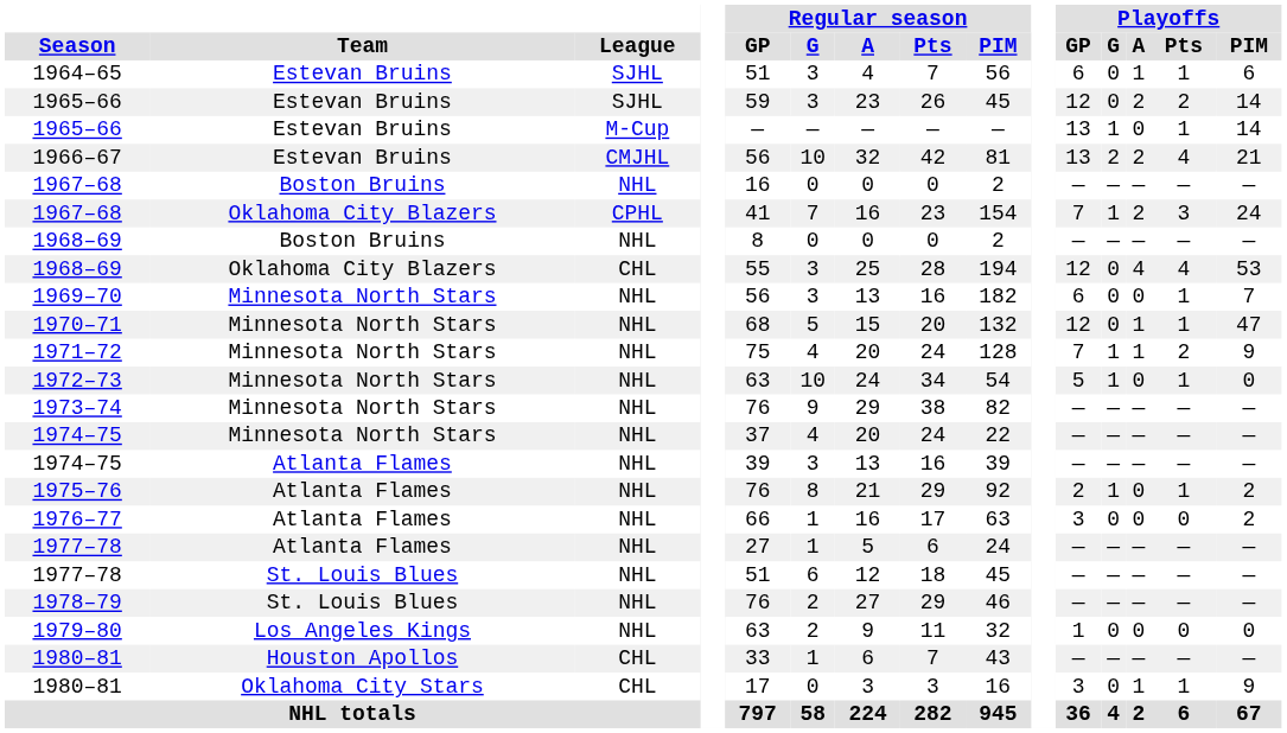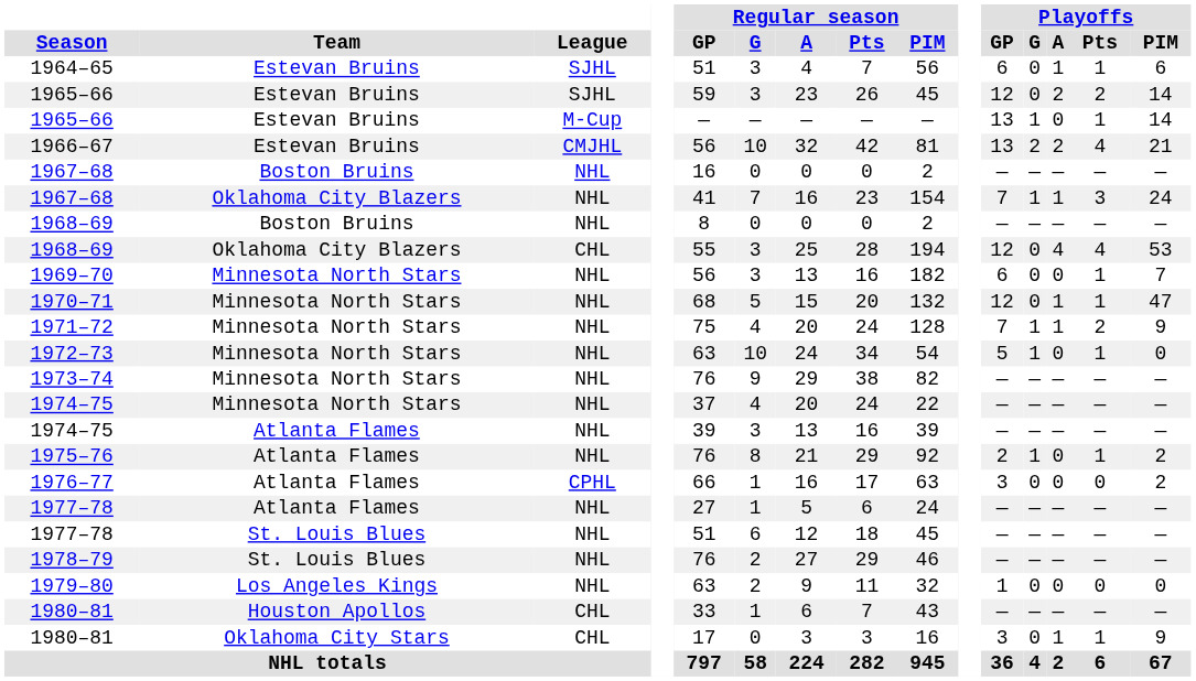1967–68 / Oklahoma City Blazers | League: CPHL -> NHL
1967–68 / Oklahoma City Blazers | Playoffs / A: 2 -> 1
1976–77 | League: NHL -> CPHL
